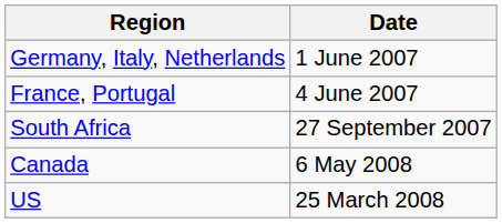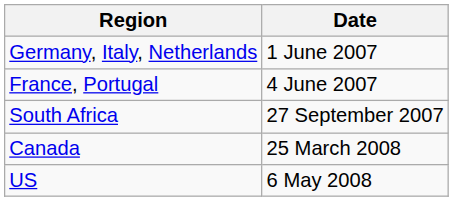Canada | Date: 6 May 2008 -> 25 March 2008
US | Date: 25 March 2008 -> 6 May 2008
